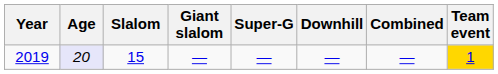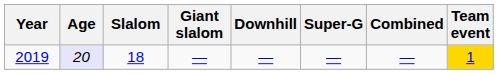columns swapped: Super-G <-> Downhill
2019 | Slalom: 15 -> 18
